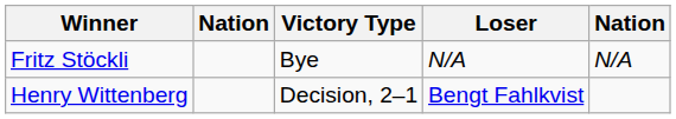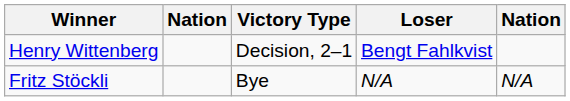rows swapped: Henry Wittenberg <-> Fritz Stöckli
